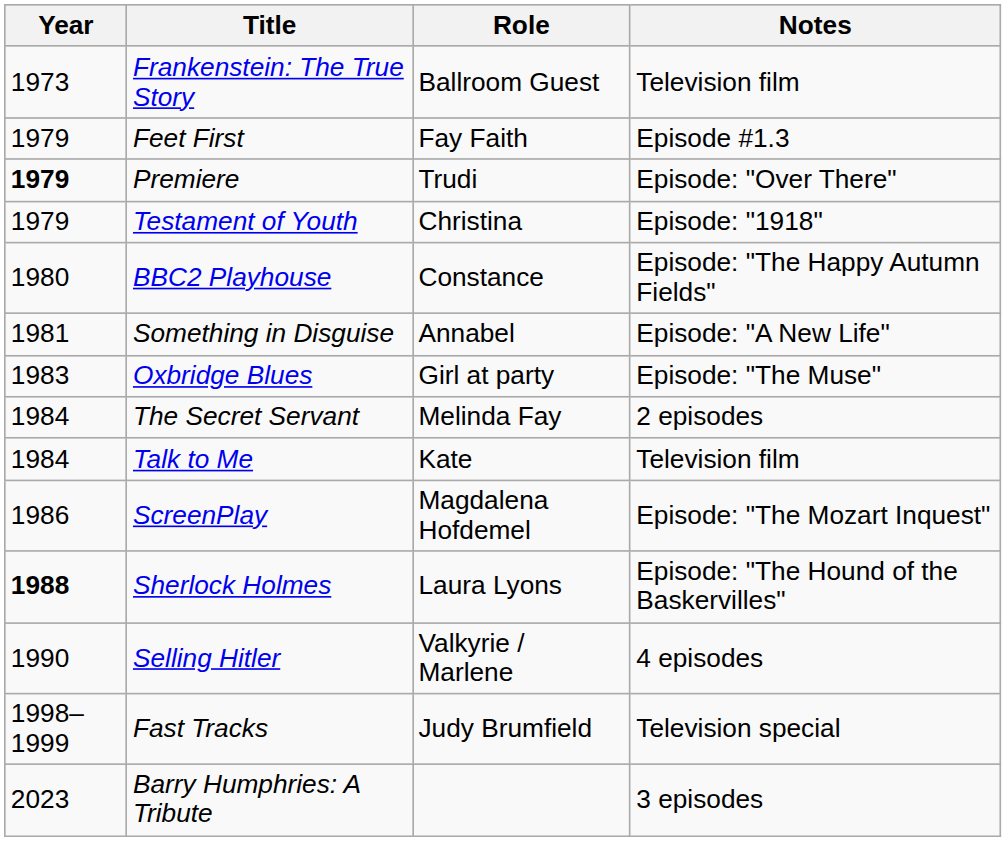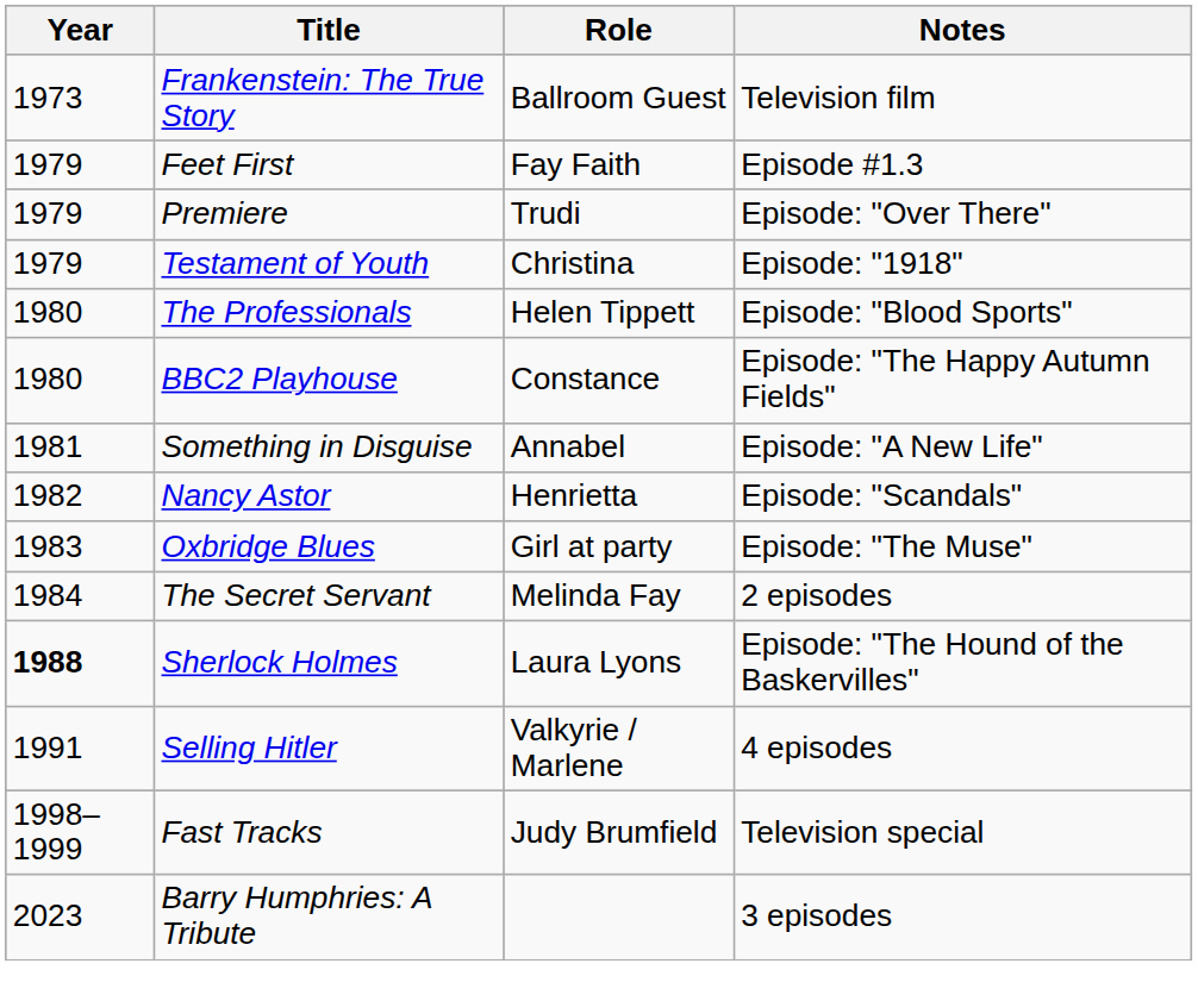Premiere | Year: bold -> normal
+ row: 1980 | The Professionals | Helen Tippett | Episode: "Blood Sports"
+ row: 1982 | Nancy Astor | Henrietta | Episode: "Scandals"
- row: 1984 | Talk to Me | Kate | Television film
- row: 1986 | ScreenPlay | Magdalena Hofdemel | Episode: "The Mozart Inquest"
Selling Hitler | Year: 1990 -> 1991
